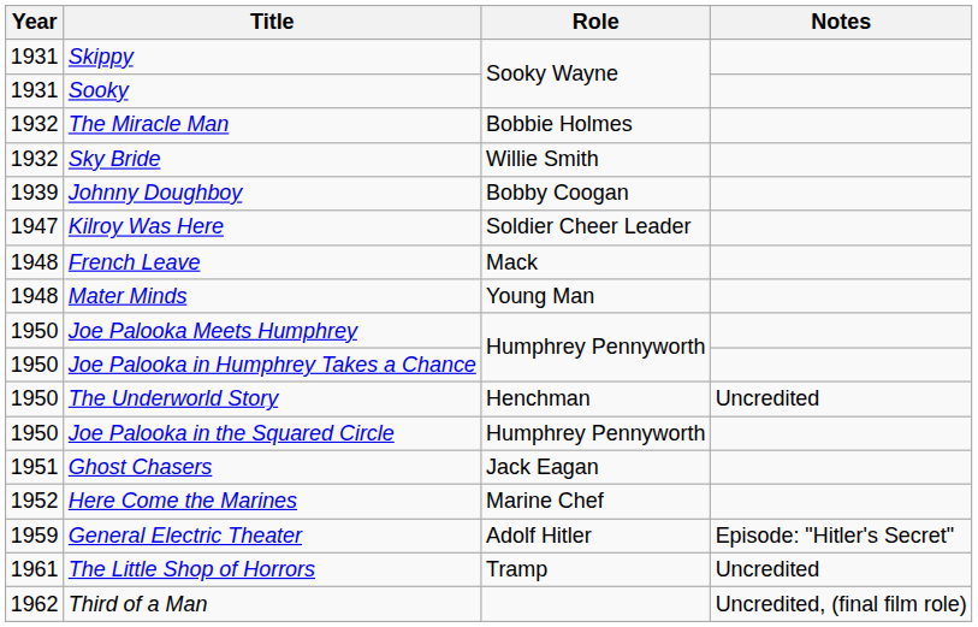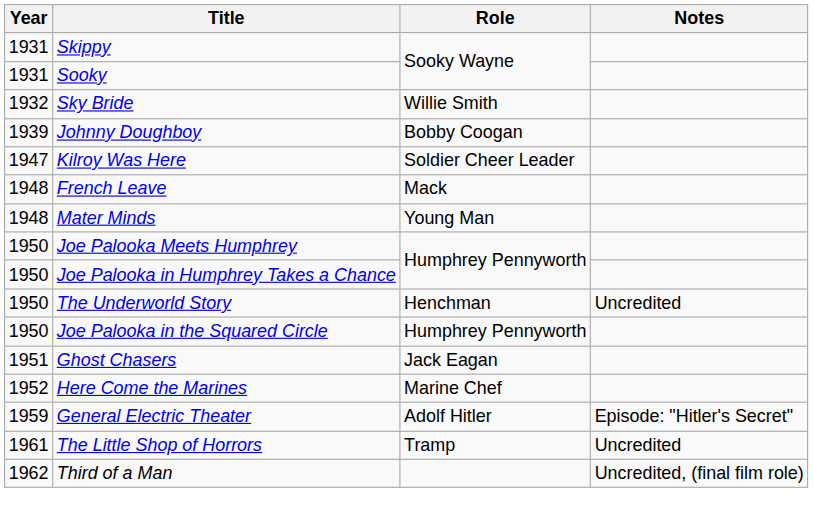- row: 1932 | The Miracle Man | Bobbie Holmes
